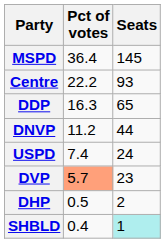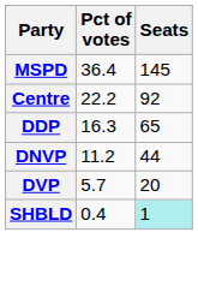Centre | Seats: 93 -> 92
- row: USPD | 7.4 | 24
DVP | Pct of votes: lightsalmon background -> no background
DVP | Seats: 23 -> 20
- row: DHP | 0.5 | 2
